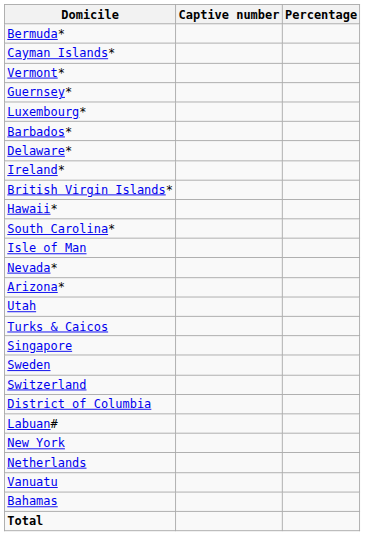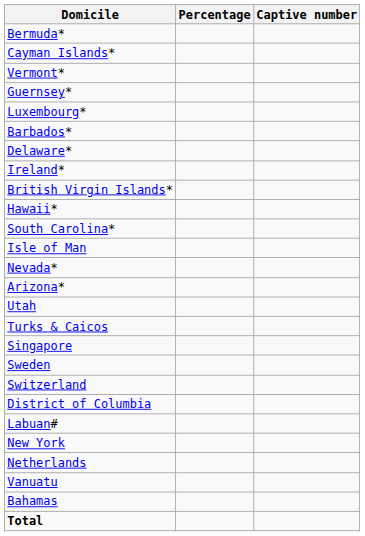columns swapped: Captive number <-> Percentage
